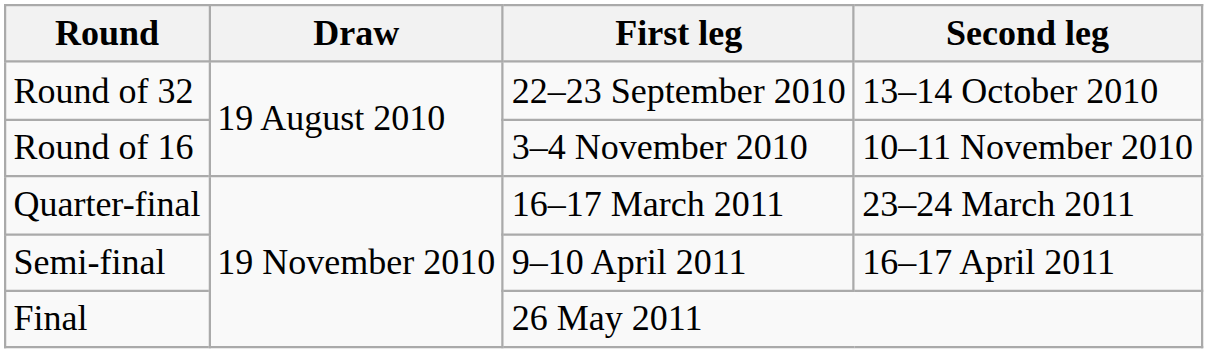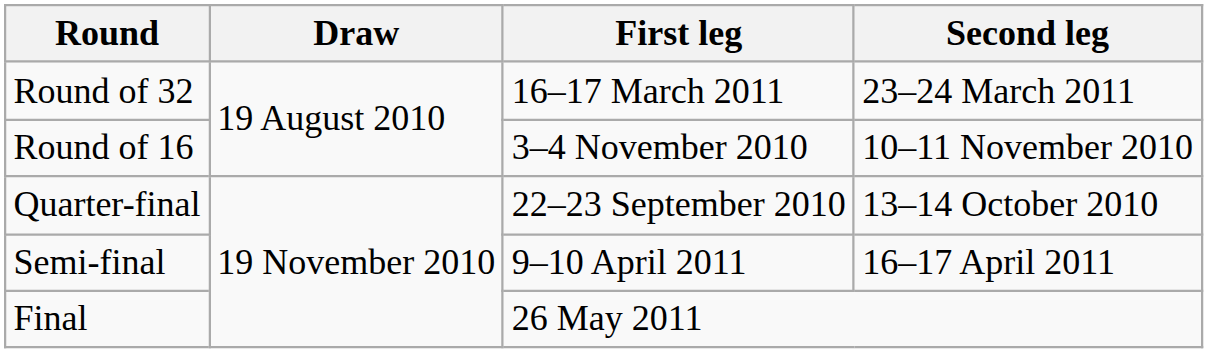Round of 32 | First leg: 22–23 September 2010 -> 16–17 March 2011
Round of 32 | Second leg: 13–14 October 2010 -> 23–24 March 2011
Quarter-final | First leg: 16–17 March 2011 -> 22–23 September 2010
Quarter-final | Second leg: 23–24 March 2011 -> 13–14 October 2010
